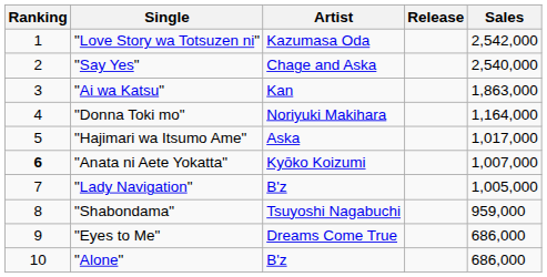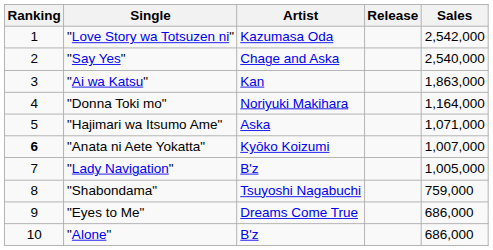"Hajimari wa Itsumo Ame" | Sales: 1,017,000 -> 1,071,000
"Shabondama" | Sales: 959,000 -> 759,000
